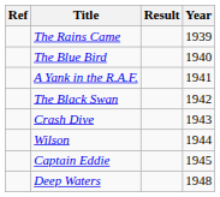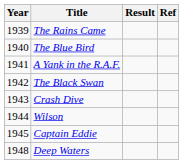columns swapped: Year <-> Ref
